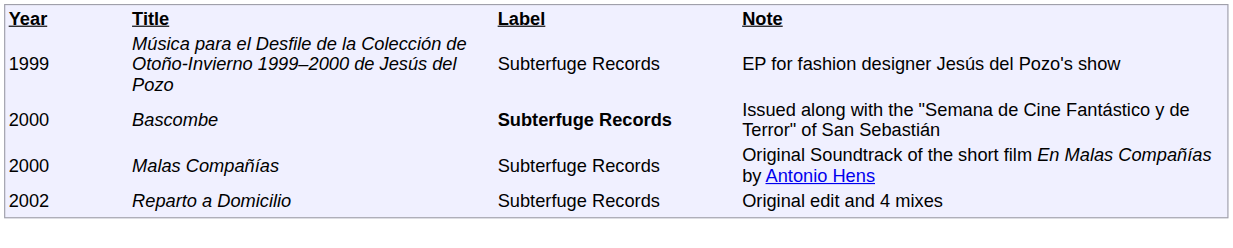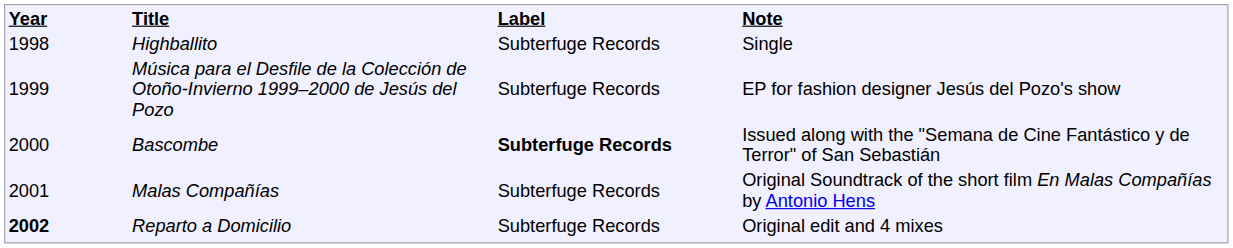+ row: 1998 | Highballito | Subterfuge Records | Single
Malas Compañías | column 1: 2000 -> 2001
Reparto a Domicilio | column 1: normal -> bold
